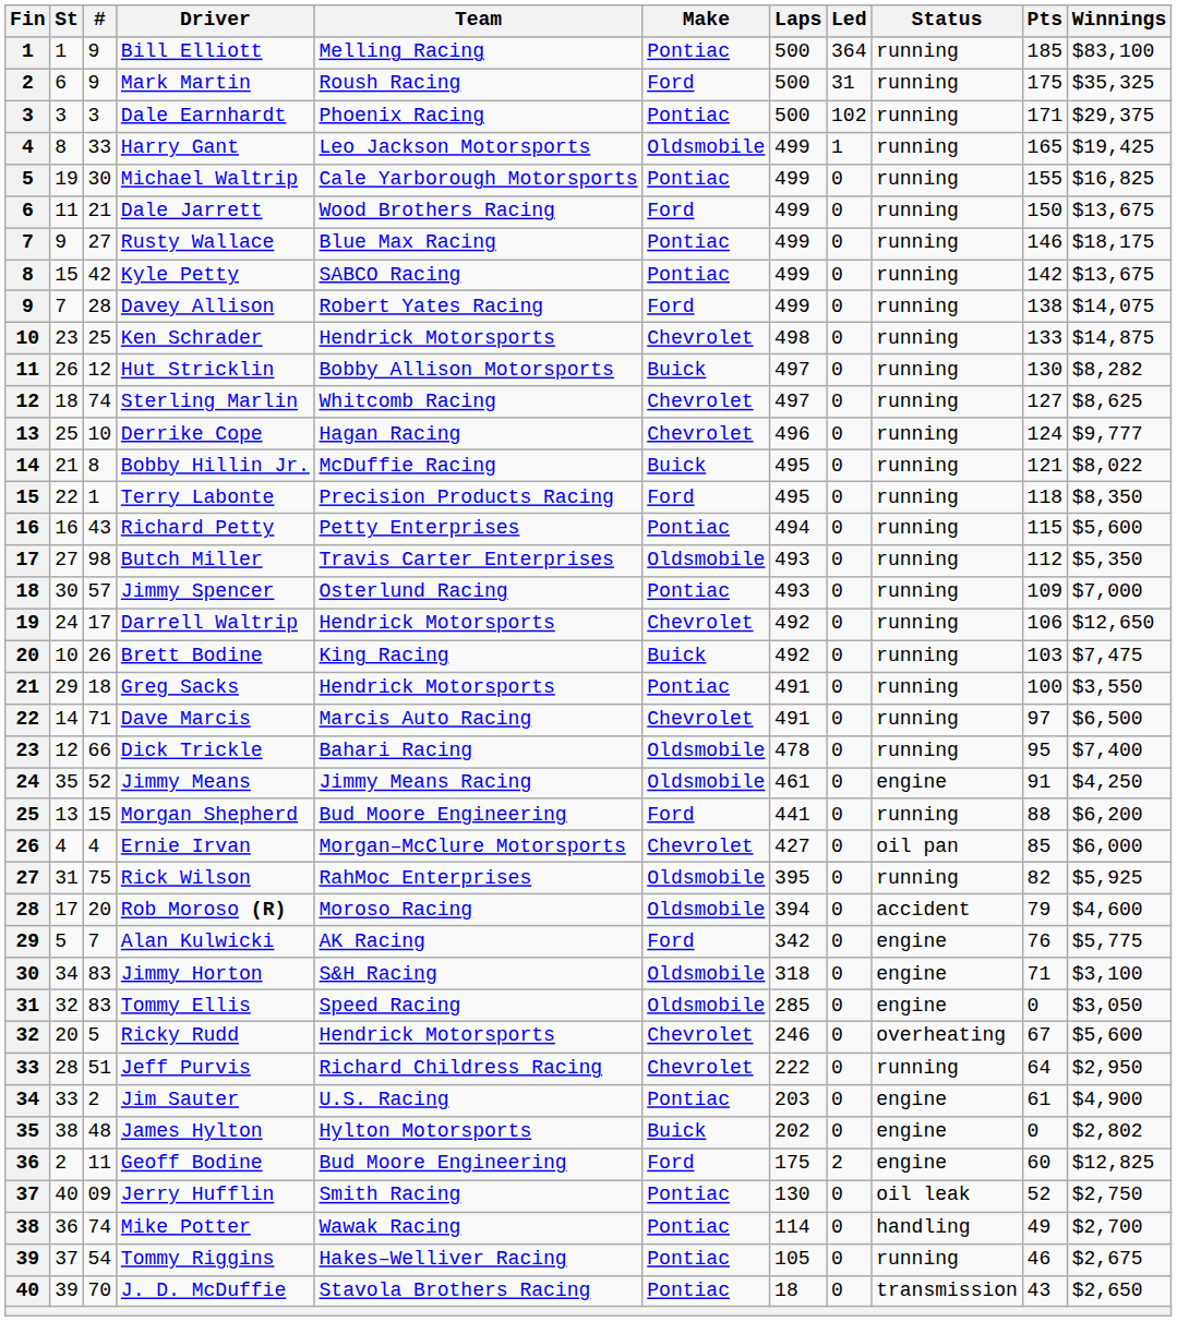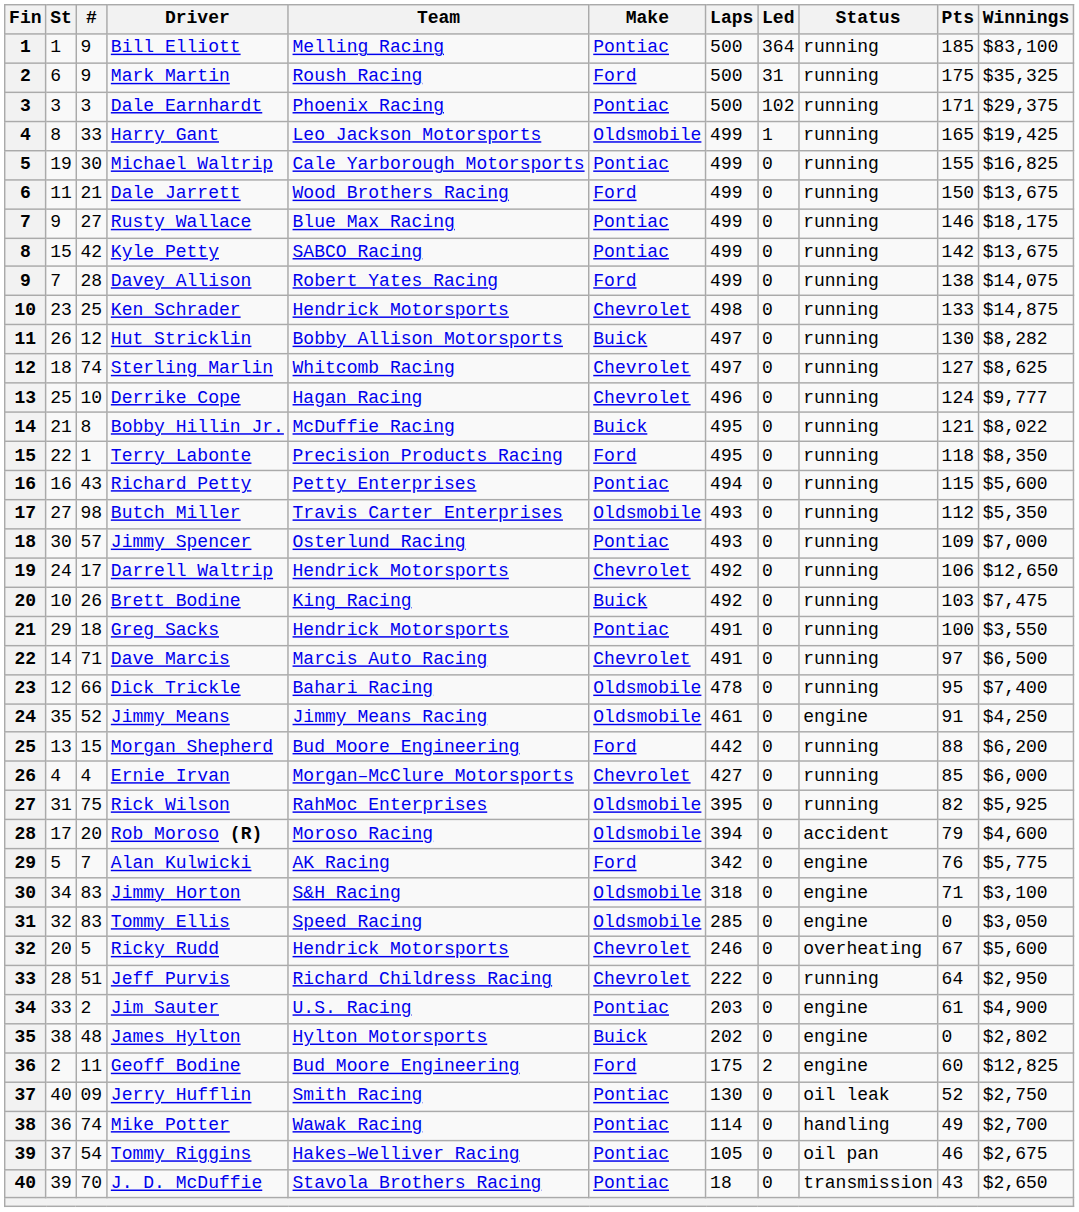Morgan Shepherd | Laps: 441 -> 442
Ernie Irvan | Status: oil pan -> running
Tommy Riggins | Status: running -> oil pan
